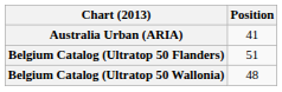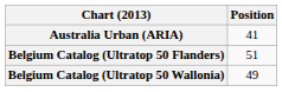Belgium Catalog (Ultratop 50 Wallonia) | Position: 48 -> 49
